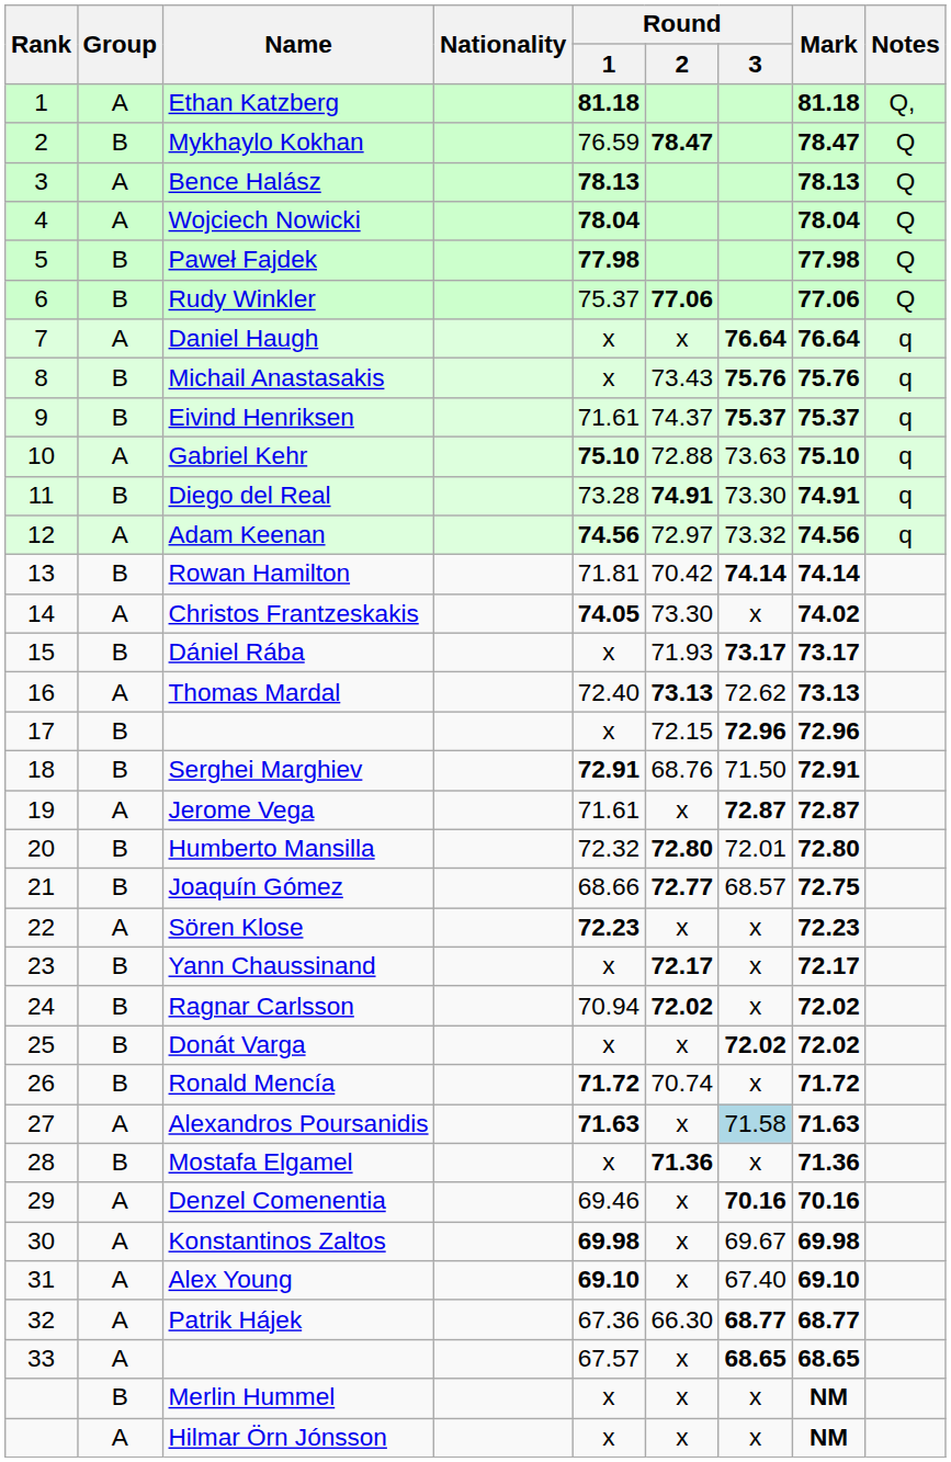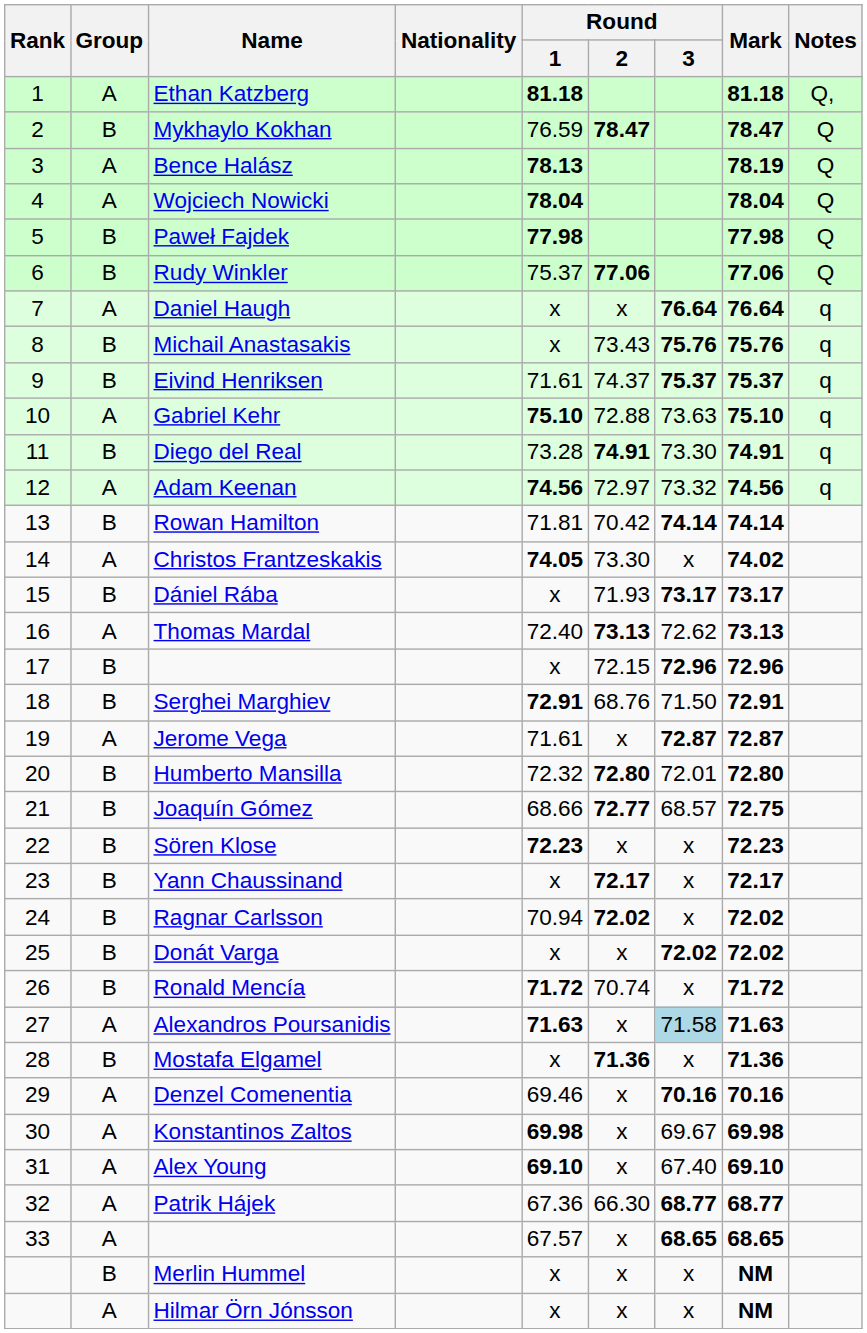Bence Halász | Mark: 78.13 -> 78.19
Sören Klose | Group: A -> B
